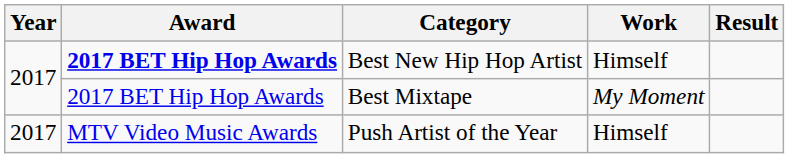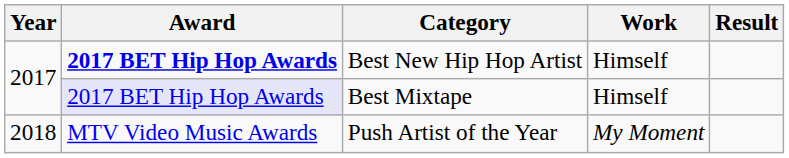Best Mixtape | Award: no background -> lavender background
Best Mixtape | Work: My Moment -> Himself
Push Artist of the Year | Year: 2017 -> 2018
Push Artist of the Year | Work: Himself -> My Moment
